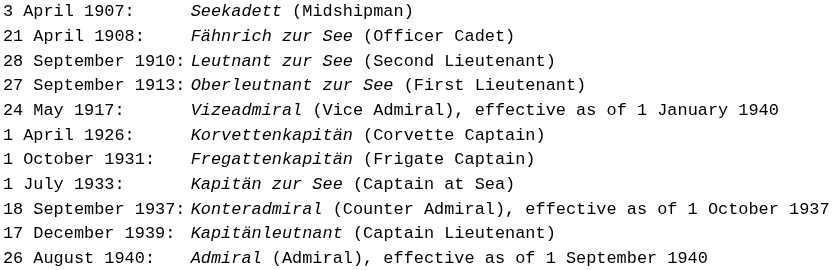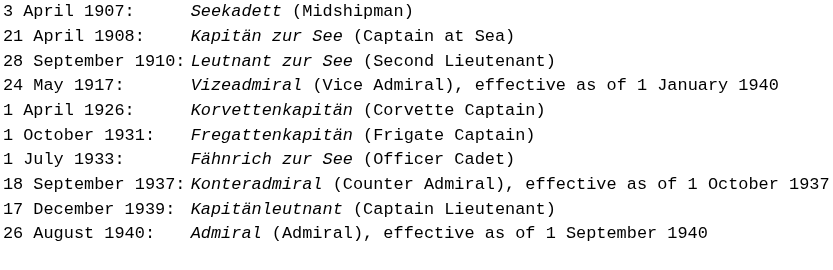21 April 1908: | column 2: Fähnrich zur See (Officer Cadet) -> Kapitän zur See (Captain at Sea)
- row: 27 September 1913: | Oberleutnant zur See (First Lieutenant)
1 July 1933: | column 2: Kapitän zur See (Captain at Sea) -> Fähnrich zur See (Officer Cadet)
